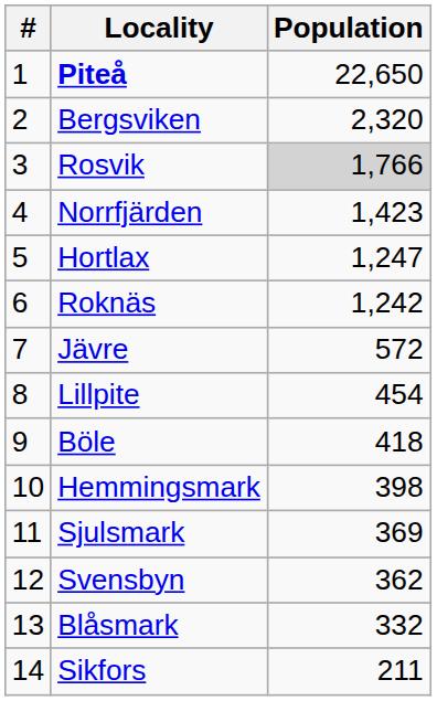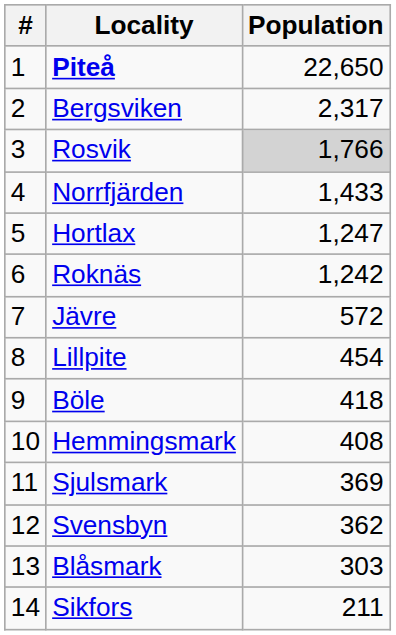Bergsviken | Population: 2,320 -> 2,317
Norrfjärden | Population: 1,423 -> 1,433
Hemmingsmark | Population: 398 -> 408
Blåsmark | Population: 332 -> 303
